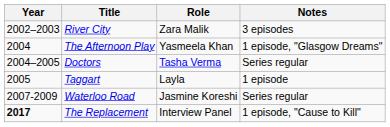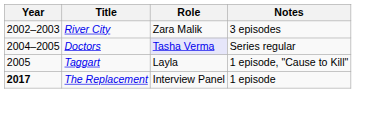- row: 2004 | The Afternoon Play | Yasmeela Khan | 1 episode, "Glasgow Dreams"
Doctors | Role: no background -> lavender background
Taggart | Notes: 1 episode -> 1 episode, "Cause to Kill"
- row: 2007-2009 | Waterloo Road | Jasmine Koreshi | Series regular
The Replacement | Notes: 1 episode, "Cause to Kill" -> 1 episode
